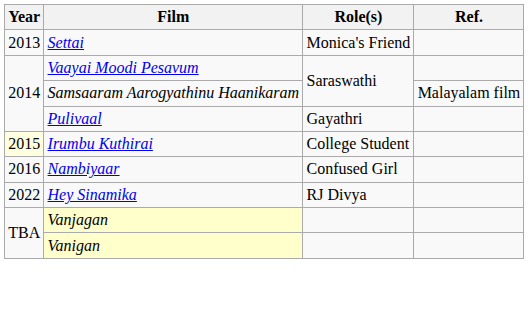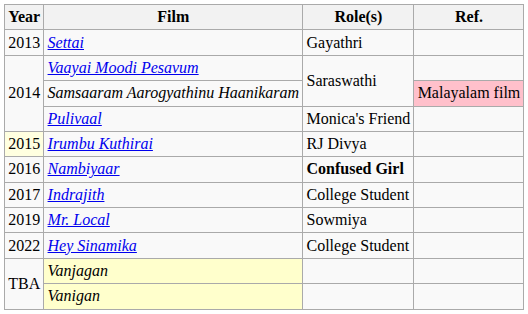Settai | Role(s): Monica's Friend -> Gayathri
Samsaaram Aarogyathinu Haanikaram | Ref.: no background -> pink background
Pulivaal | Role(s): Gayathri -> Monica's Friend
Irumbu Kuthirai | Role(s): College Student -> RJ Divya
Nambiyaar | Role(s): normal -> bold
+ row: 2017 | Indrajith | College Student
+ row: 2019 | Mr. Local | Sowmiya
Hey Sinamika | Role(s): RJ Divya -> College Student
